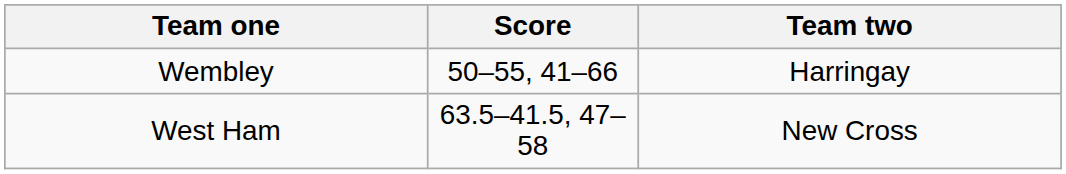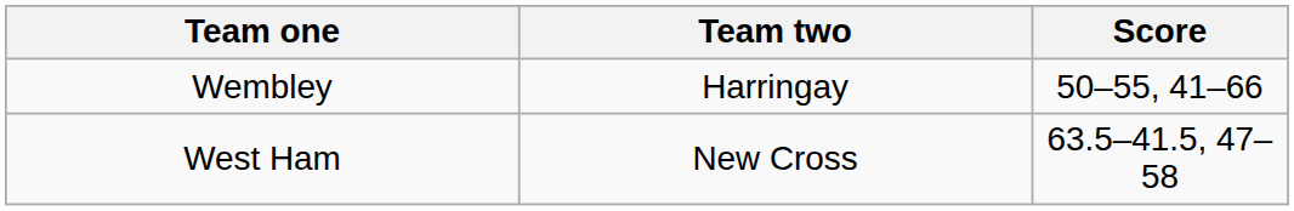columns swapped: Score <-> Team two
